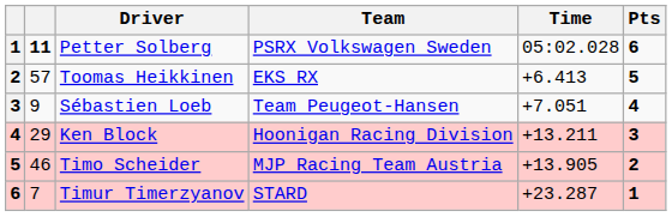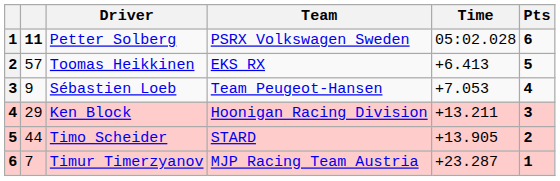Sébastien Loeb | Time: +7.051 -> +7.053
Timo Scheider | column 2: 46 -> 44
Timo Scheider | Team: MJP Racing Team Austria -> STARD
Timur Timerzyanov | Team: STARD -> MJP Racing Team Austria
